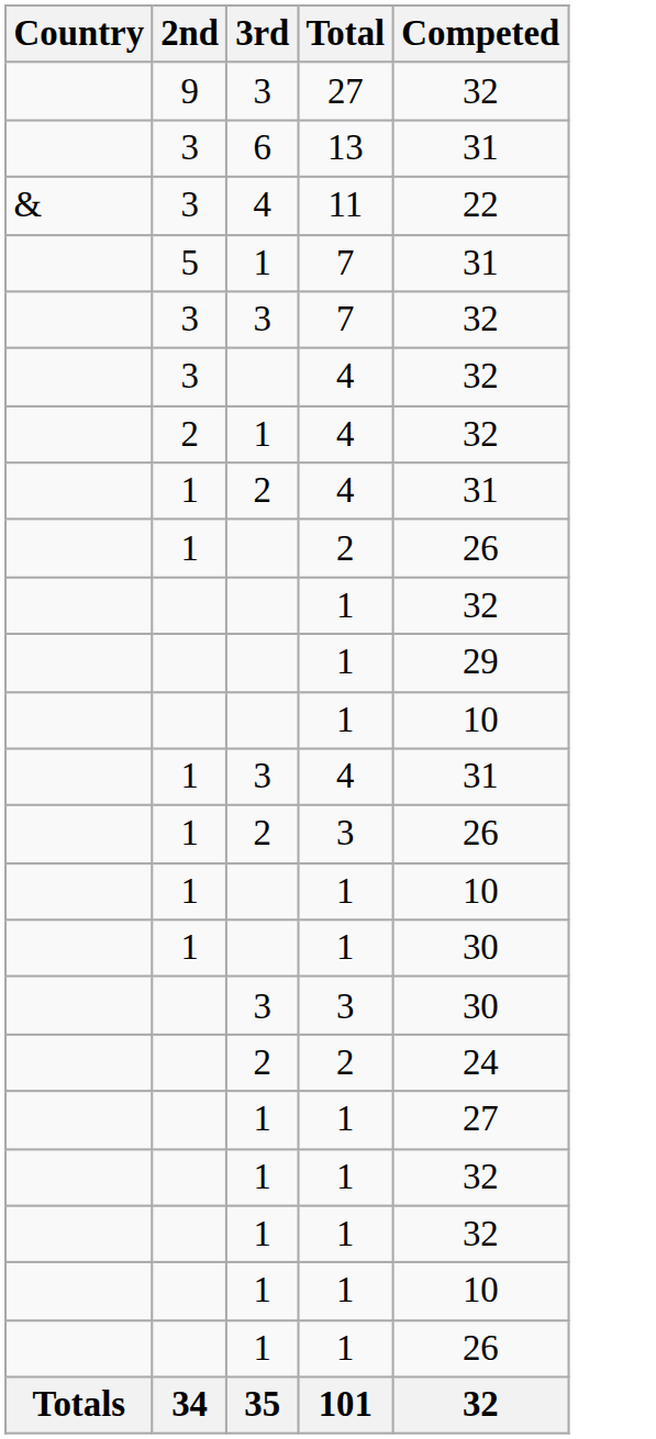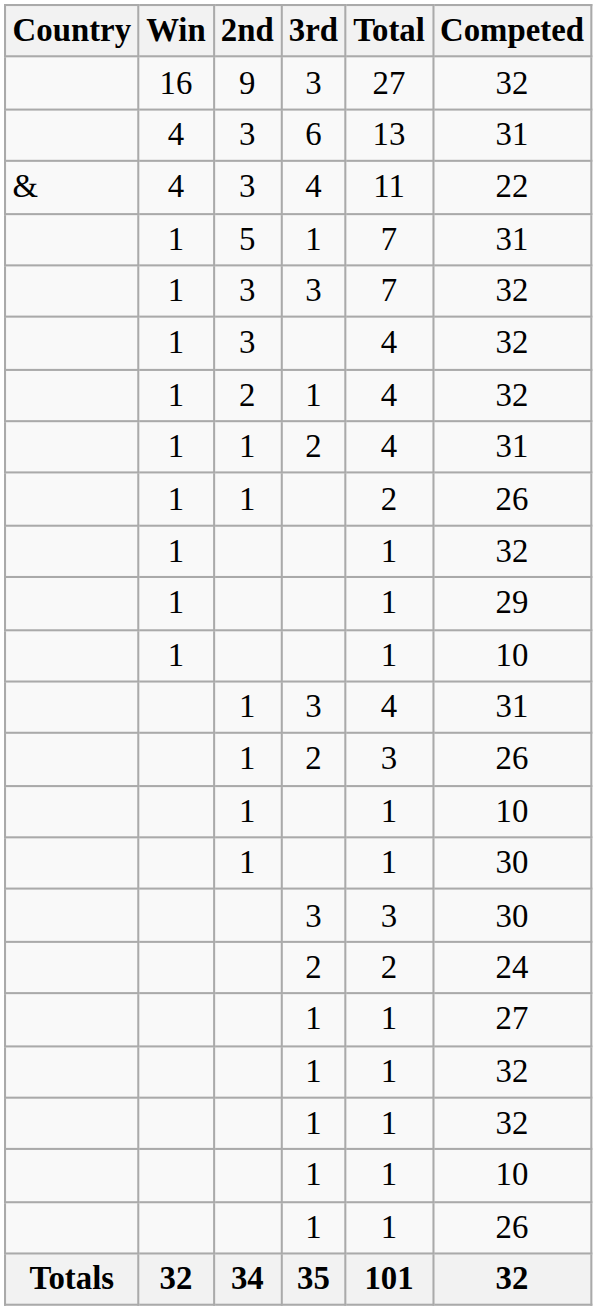+ column: Win | 16 | 4 | 4 | 1 | 1 | 1 | 1 | 1 | 1 | 1 | 1 | 1 | 32
